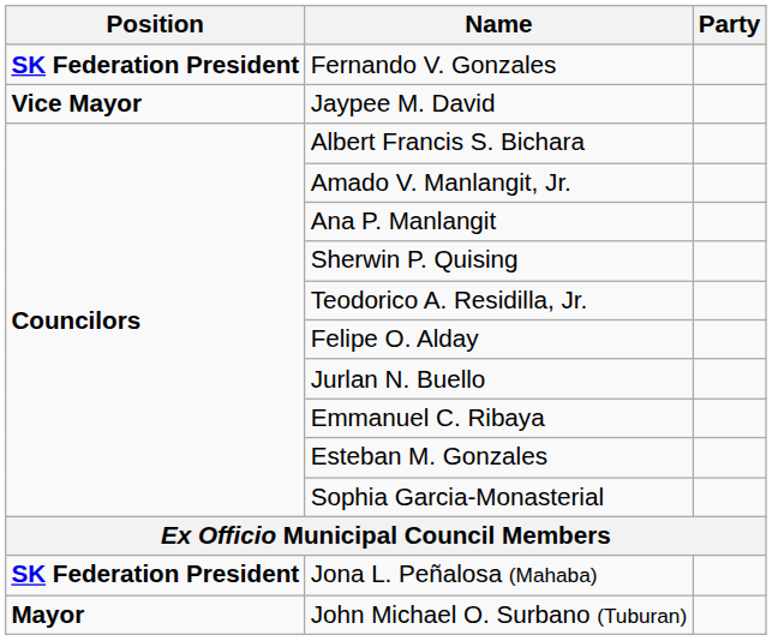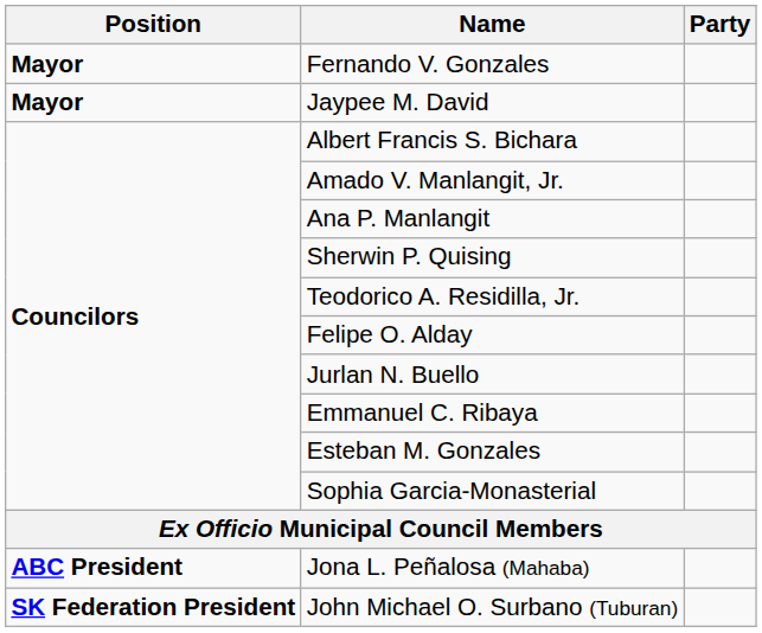Fernando V. Gonzales | Position: SK Federation President -> Mayor
Jaypee M. David | Position: Vice Mayor -> Mayor
Jona L. Peñalosa (Mahaba) | Position: SK Federation President -> ABC President
John Michael O. Surbano (Tuburan) | Position: Mayor -> SK Federation President
